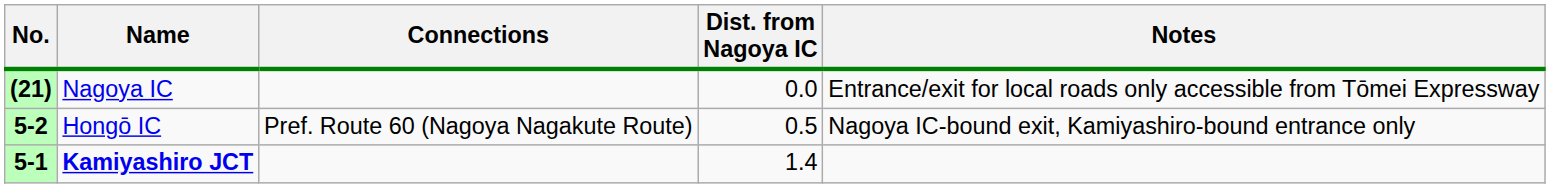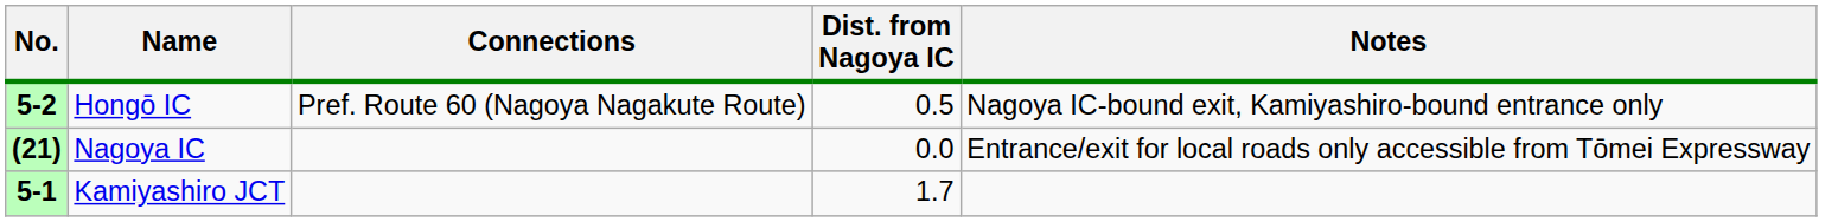rows swapped: (21) <-> 5-2
5-1 | Name: bold -> normal
5-1 | Dist. from Nagoya IC: 1.4 -> 1.7
